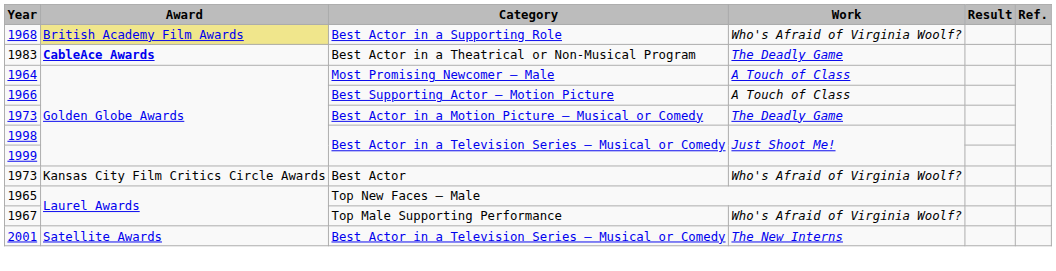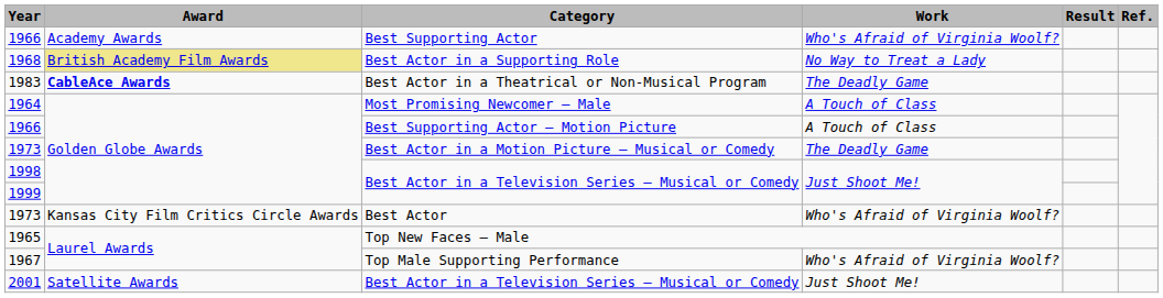+ row: 1966 | Academy Awards | Best Supporting Actor | Who's Afraid of Virginia Woolf?
1968 | Work: Who's Afraid of Virginia Woolf? -> No Way to Treat a Lady
2001 | Work: The New Interns -> Just Shoot Me!
